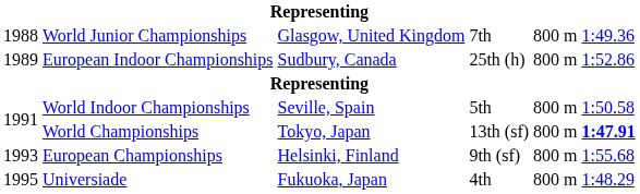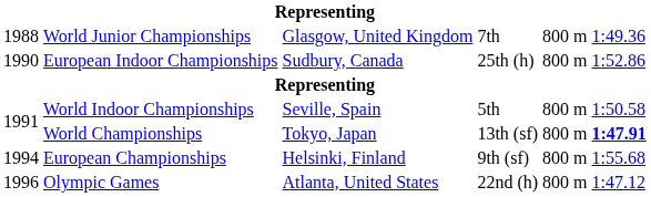European Indoor Championships | column 1: 1989 -> 1990
European Championships | column 1: 1993 -> 1994
- row: 1995 | Universiade | Fukuoka, Japan | 4th | 800 m | 1:48.29
+ row: 1996 | Olympic Games | Atlanta, United States | 22nd (h) | 800 m | 1:47.12
